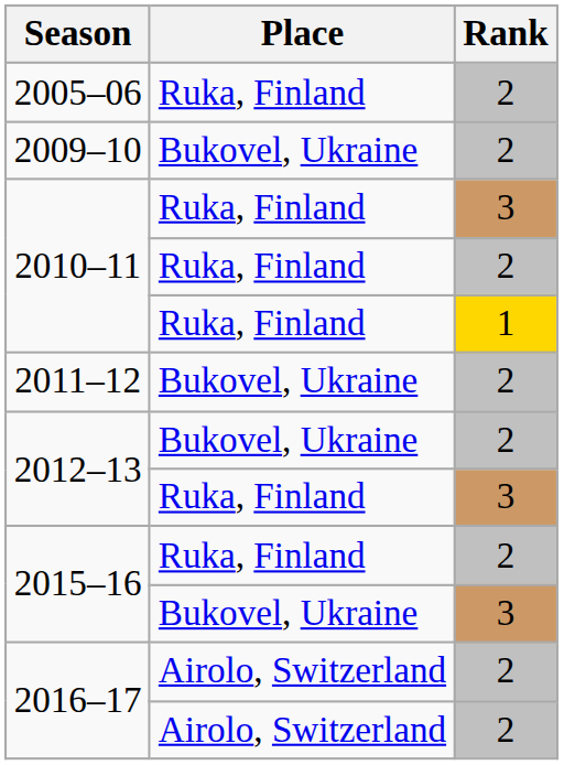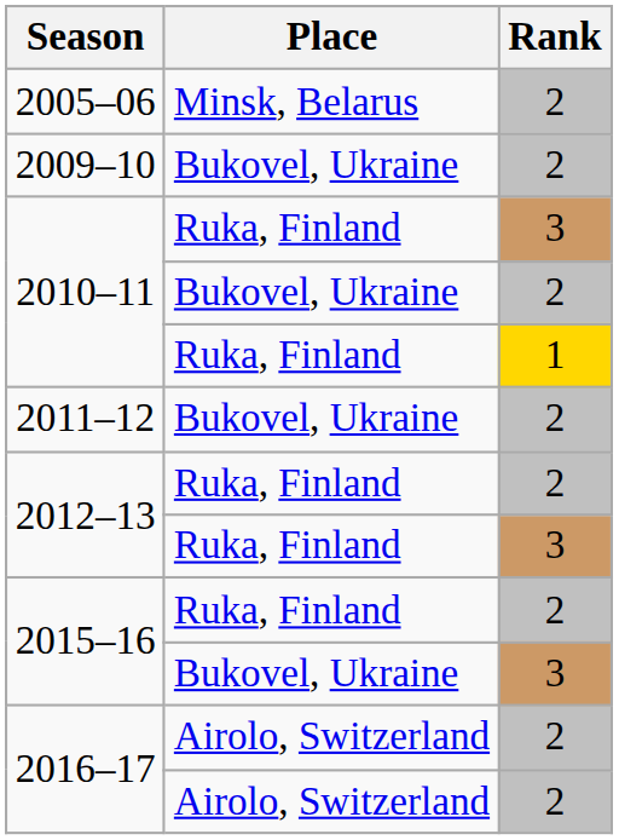2005–06 | Place: Ruka, Finland -> Minsk, Belarus
2010–11 / 2 | Place: Ruka, Finland -> Bukovel, Ukraine
2012–13 / 2 | Place: Bukovel, Ukraine -> Ruka, Finland
